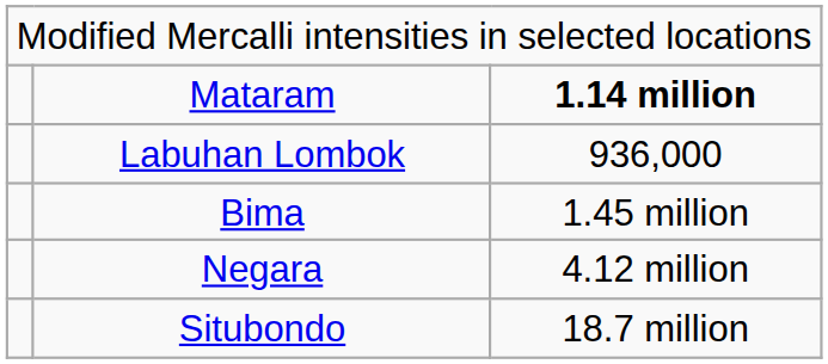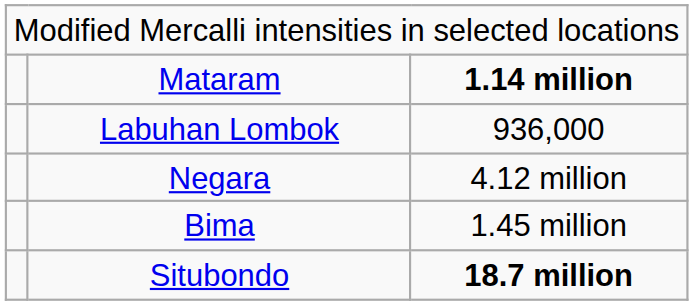rows swapped: Bima <-> Negara
Situbondo | column 3: normal -> bold
